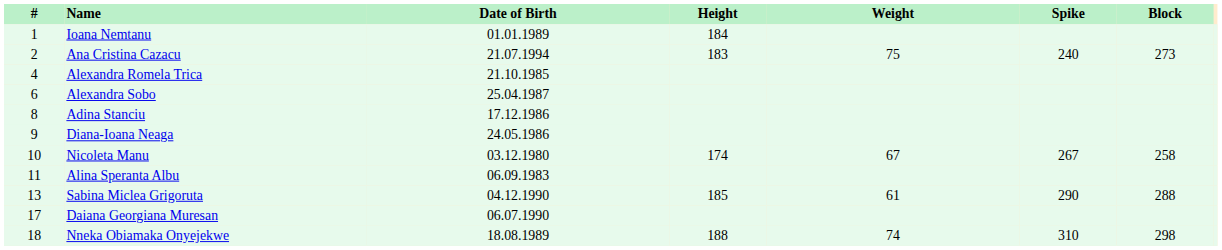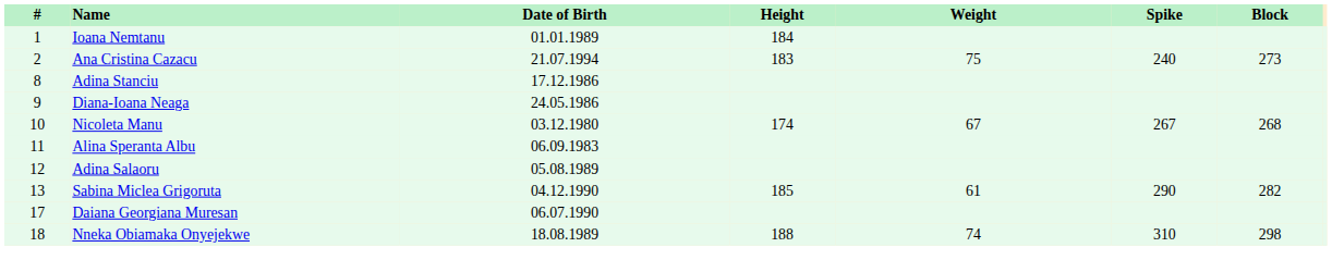- row: 4 | Alexandra Romela Trica | 21.10.1985
- row: 6 | Alexandra Sobo | 25.04.1987
Nicoleta Manu | Block: 258 -> 268
+ row: 12 | Adina Salaoru | 05.08.1989
Sabina Miclea Grigoruta | Block: 288 -> 282
